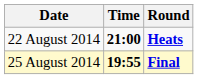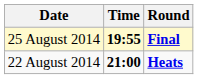rows swapped: 22 August 2014 <-> 25 August 2014
